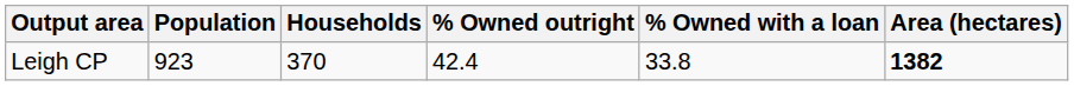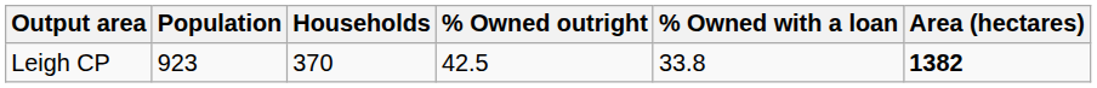Leigh CP | % Owned outright: 42.4 -> 42.5
